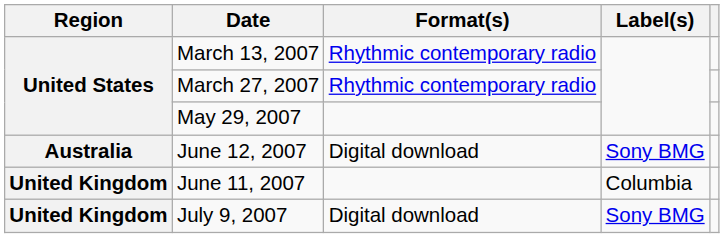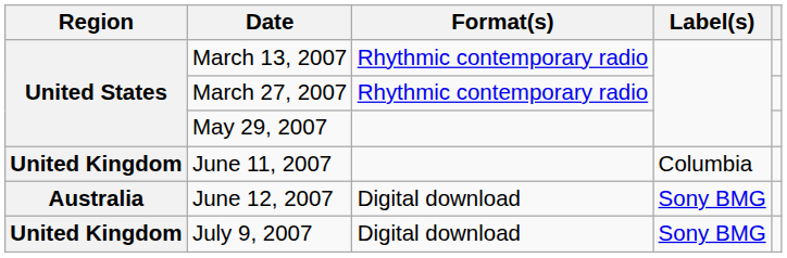rows swapped: June 11, 2007 <-> June 12, 2007
